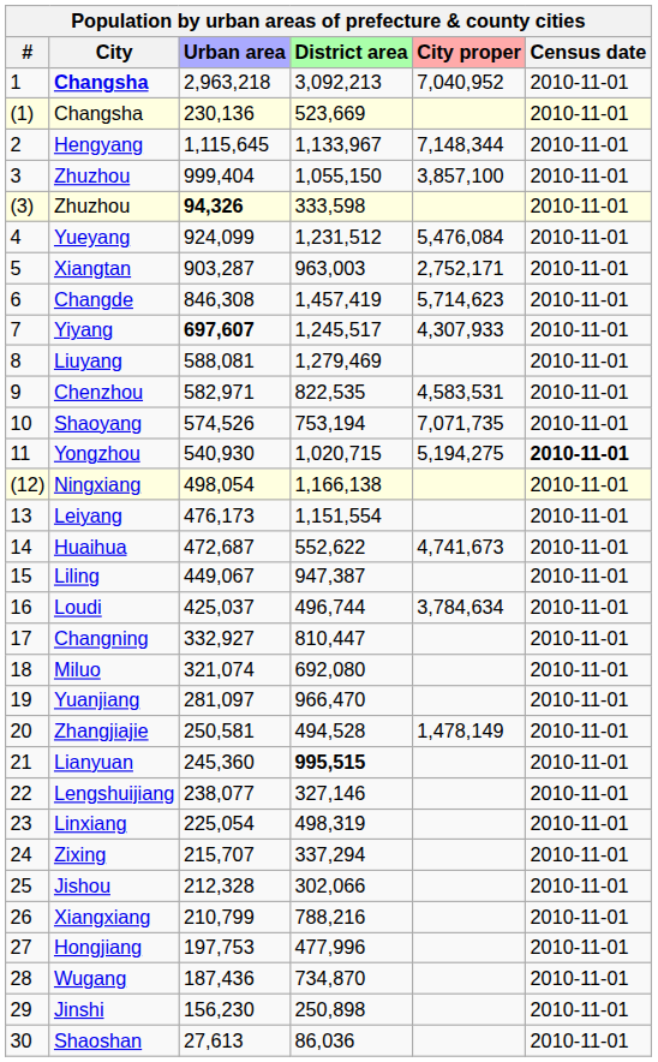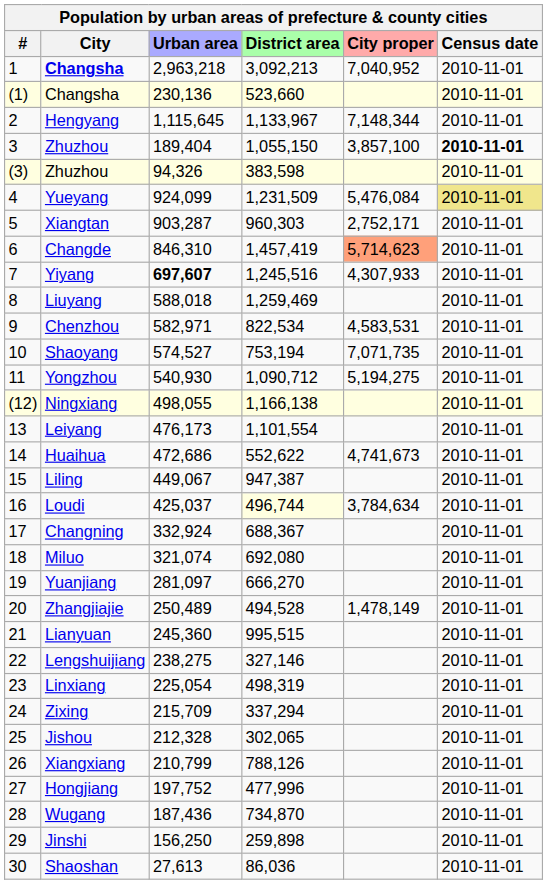(1) / Changsha | District area: 523,669 -> 523,660
3 / Zhuzhou | Urban area: 999,404 -> 189,404
3 / Zhuzhou | Census date: normal -> bold
(3) / Zhuzhou | Urban area: bold -> normal
(3) / Zhuzhou | District area: 333,598 -> 383,598
Yueyang | District area: 1,231,512 -> 1,231,509
Yueyang | Census date: no background -> khaki background
Xiangtan | District area: 963,003 -> 960,303
Changde | Urban area: 846,308 -> 846,310
Changde | City proper: no background -> lightsalmon background
Yiyang | District area: 1,245,517 -> 1,245,516
Liuyang | Urban area: 588,081 -> 588,018
Liuyang | District area: 1,279,469 -> 1,259,469
Chenzhou | District area: 822,535 -> 822,534
Shaoyang | Urban area: 574,526 -> 574,527
Yongzhou | District area: 1,020,715 -> 1,090,712
Yongzhou | Census date: bold -> normal
Ningxiang | Urban area: 498,054 -> 498,055
Leiyang | District area: 1,151,554 -> 1,101,554
Huaihua | Urban area: 472,687 -> 472,686
Loudi | District area: no background -> lightyellow background
Changning | Urban area: 332,927 -> 332,924
Changning | District area: 810,447 -> 688,367
Yuanjiang | District area: 966,470 -> 666,270
Zhangjiajie | Urban area: 250,581 -> 250,489
Lianyuan | District area: bold -> normal
Lengshuijiang | Urban area: 238,077 -> 238,275
Zixing | Urban area: 215,707 -> 215,709
Jishou | District area: 302,066 -> 302,065
Xiangxiang | District area: 788,216 -> 788,126
Hongjiang | Urban area: 197,753 -> 197,752
Jinshi | Urban area: 156,230 -> 156,250
Jinshi | District area: 250,898 -> 259,898
